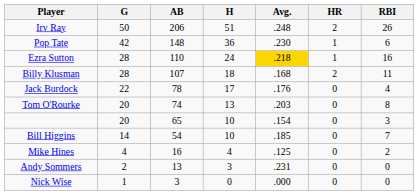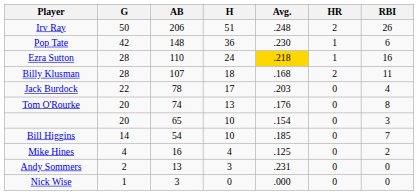Jack Burdock | Avg.: .176 -> .203
Tom O'Rourke | Avg.: .203 -> .176
